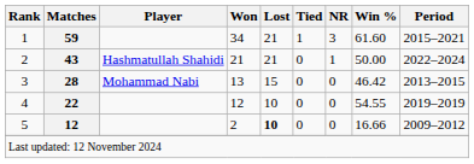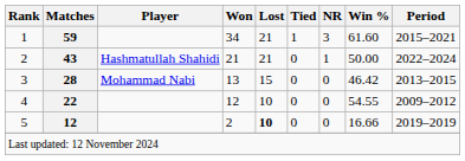4 | Period: 2019–2019 -> 2009–2012
5 | Period: 2009–2012 -> 2019–2019
